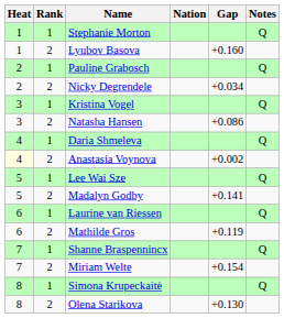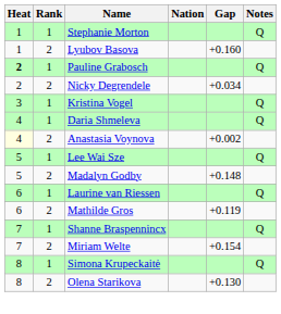Pauline Grabosch | Heat: normal -> bold
- row: 3 | 2 | Natasha Hansen | +0.086
Madalyn Godby | Gap: +0.141 -> +0.148
